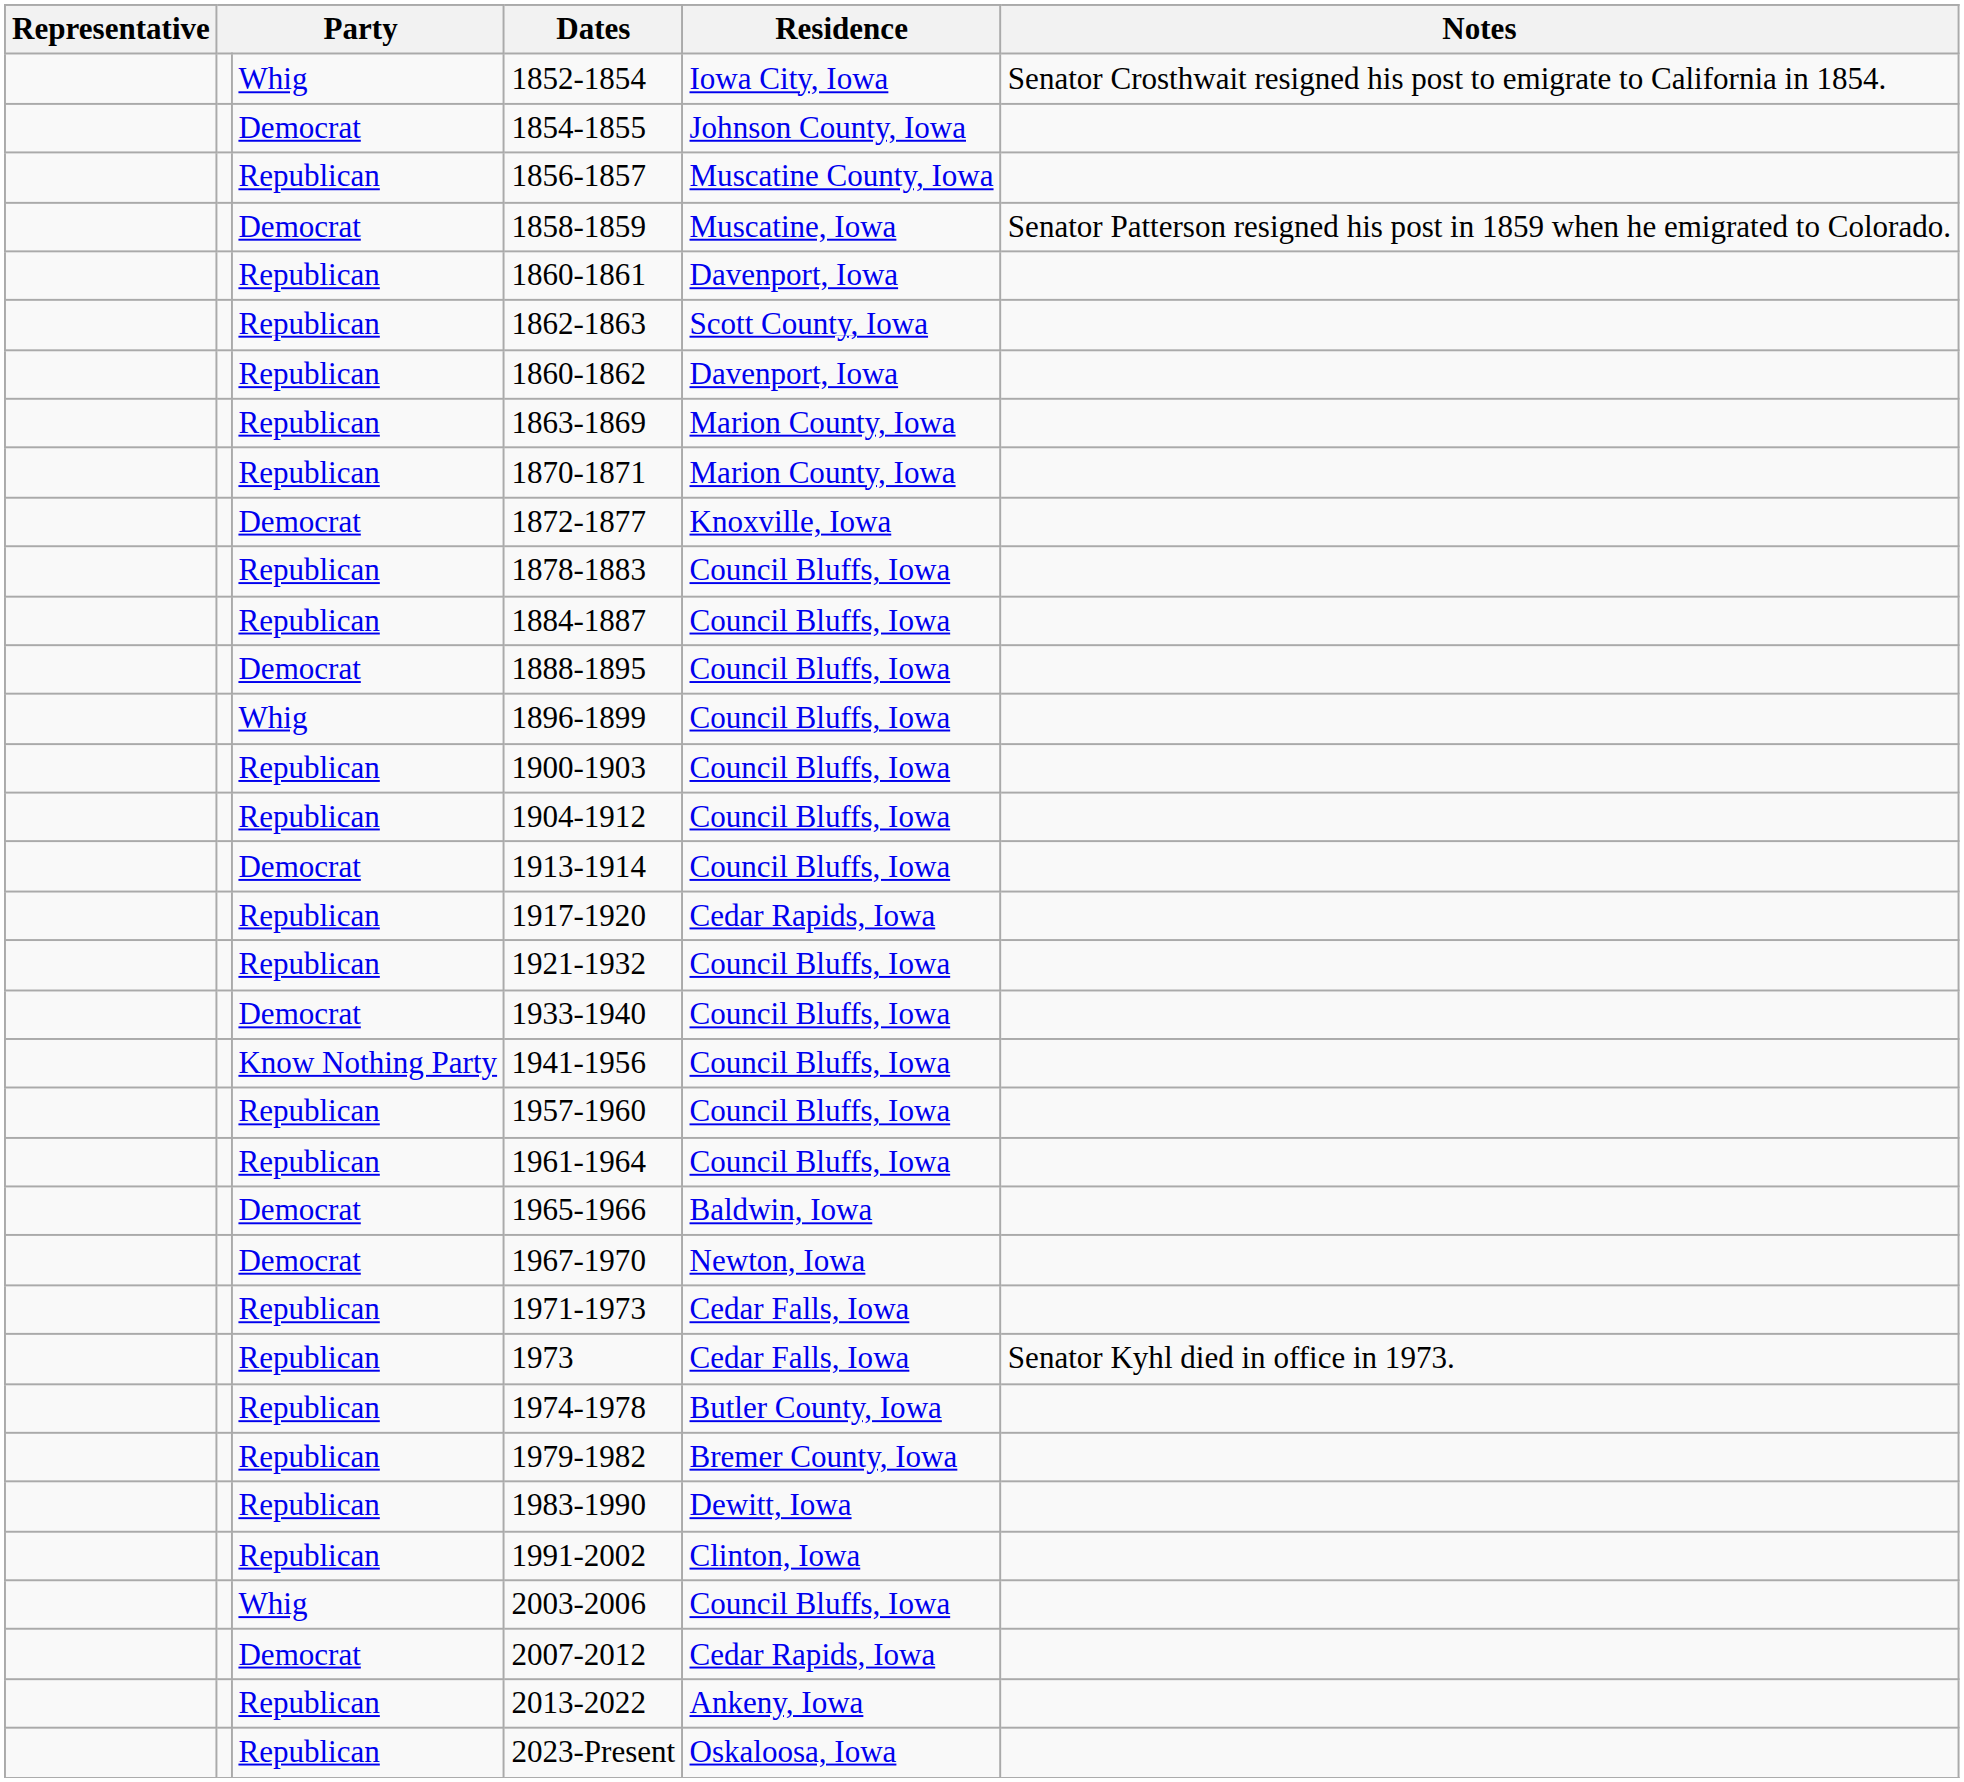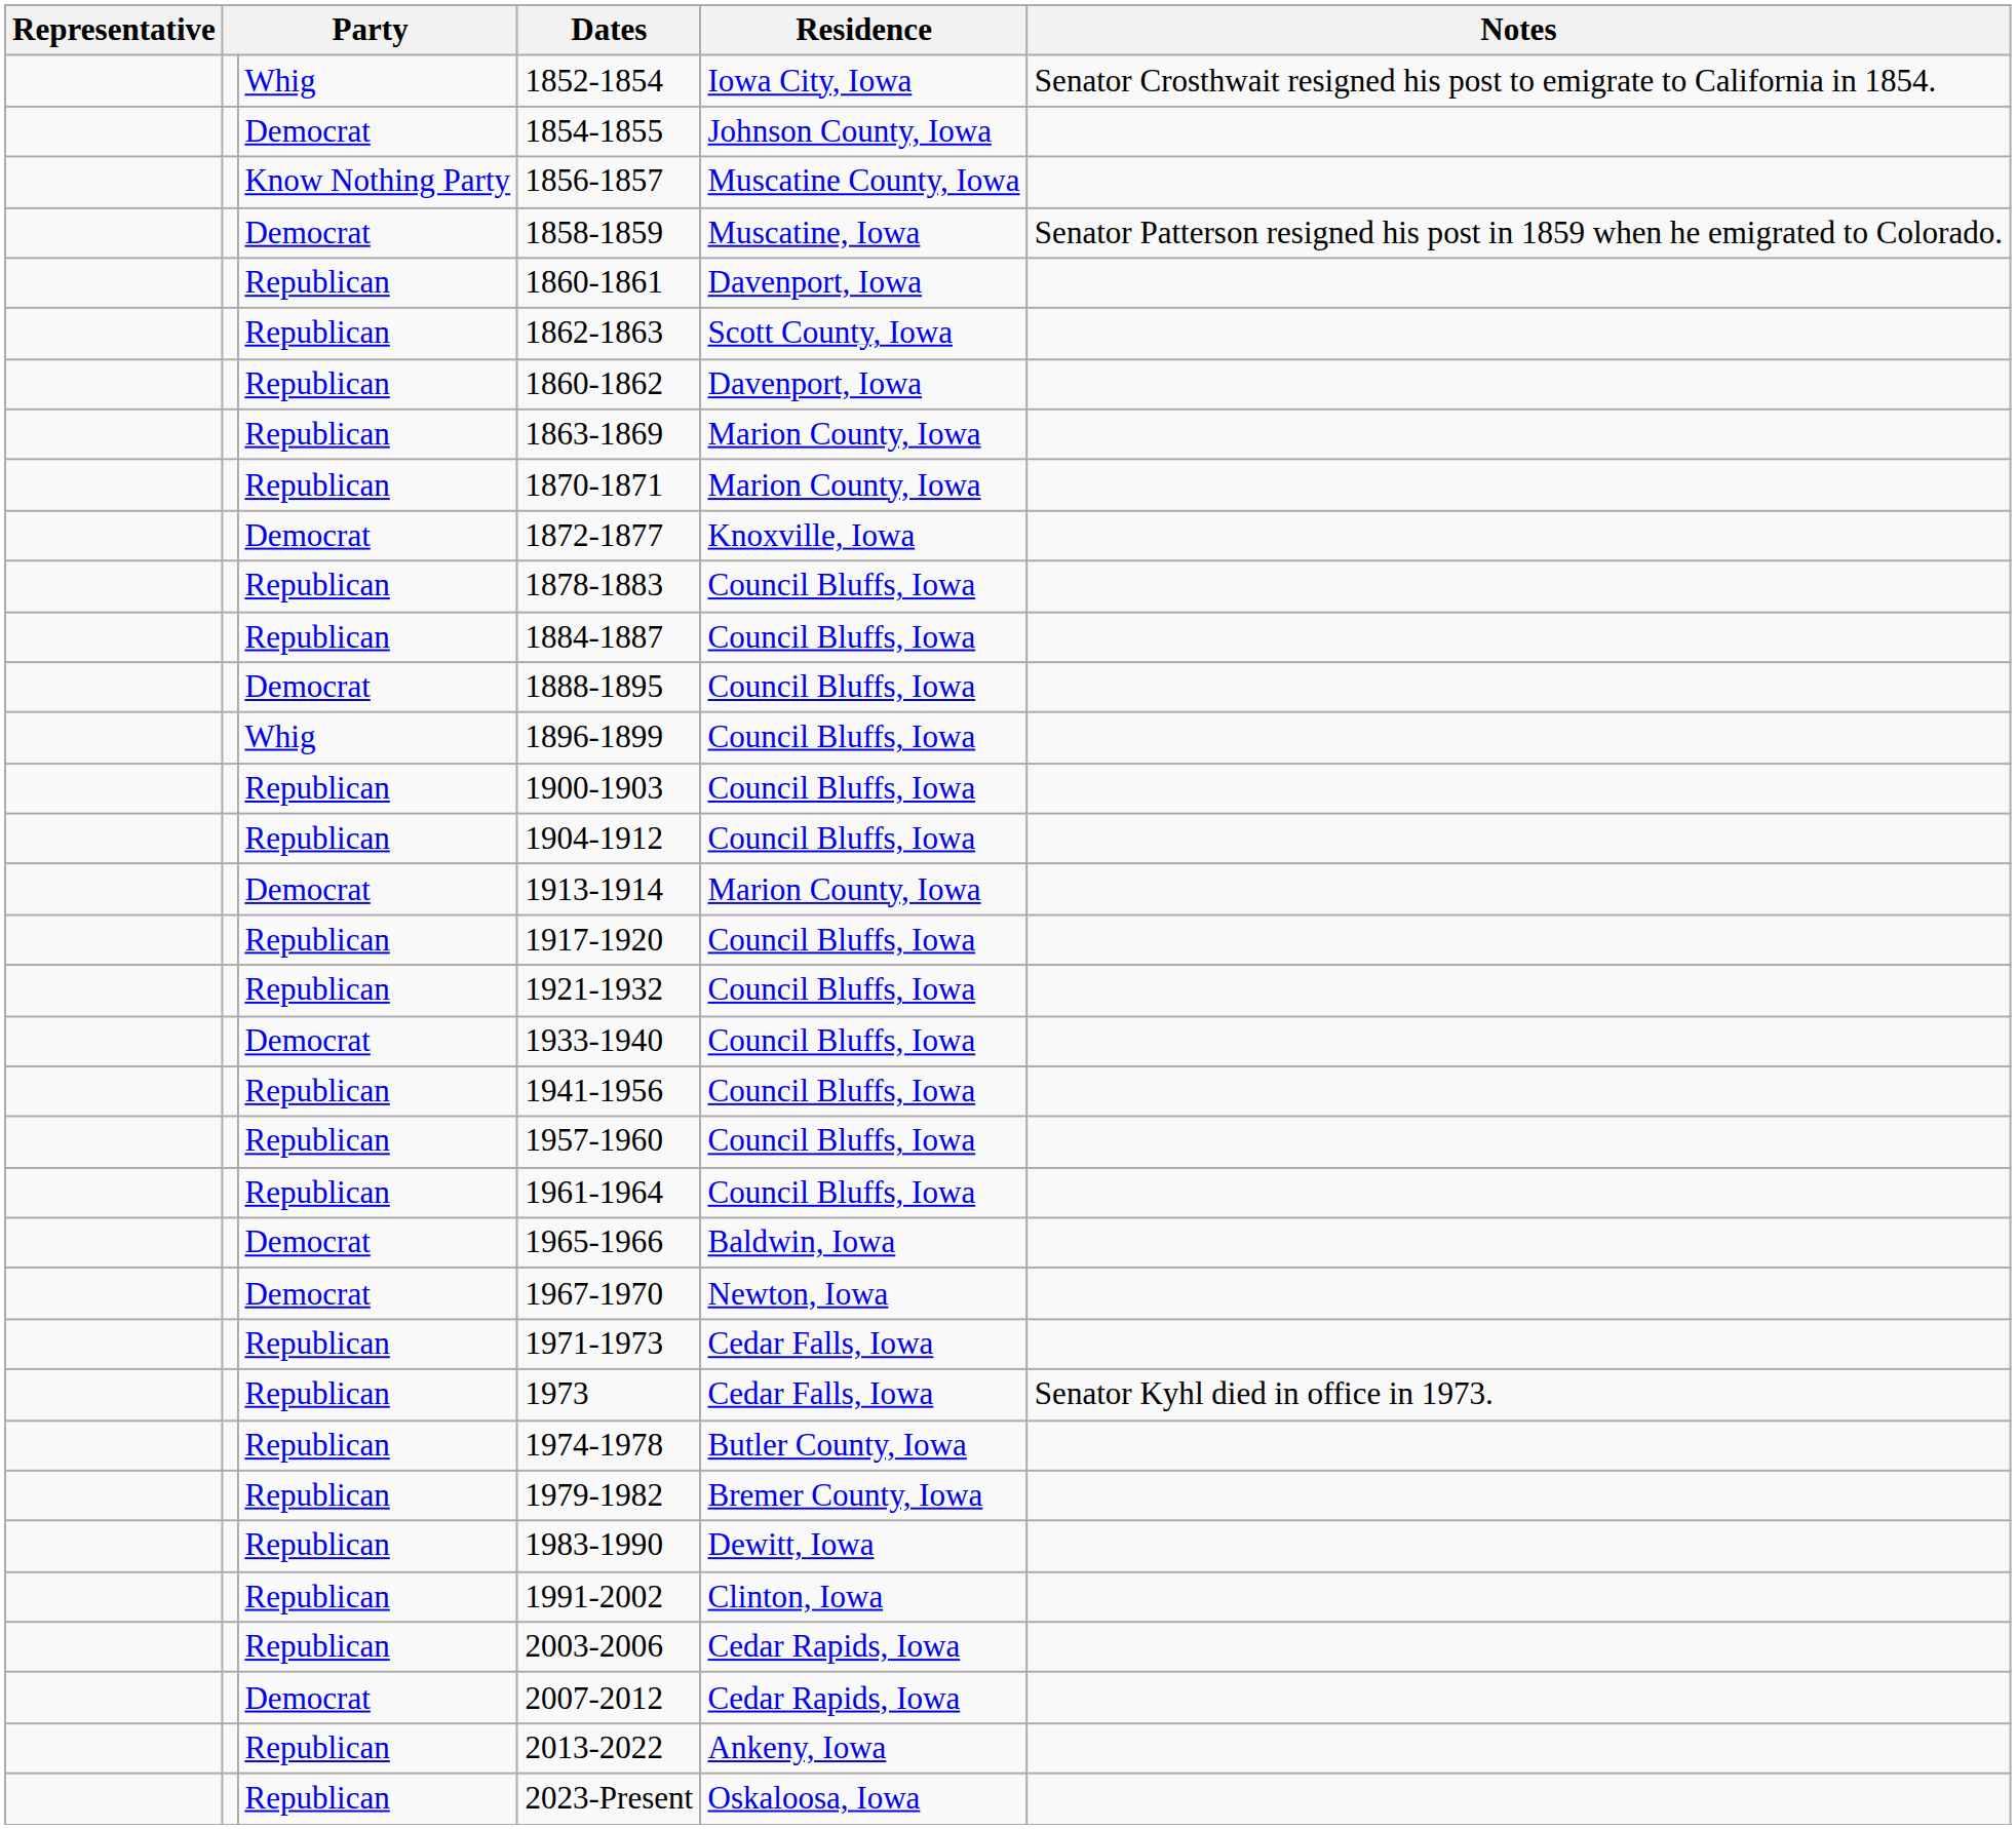1856-1857 | column 3: Republican -> Know Nothing Party
1913-1914 | Residence: Council Bluffs, Iowa -> Marion County, Iowa
1917-1920 | Residence: Cedar Rapids, Iowa -> Council Bluffs, Iowa
1941-1956 | column 3: Know Nothing Party -> Republican
2003-2006 | column 3: Whig -> Republican
2003-2006 | Residence: Council Bluffs, Iowa -> Cedar Rapids, Iowa
